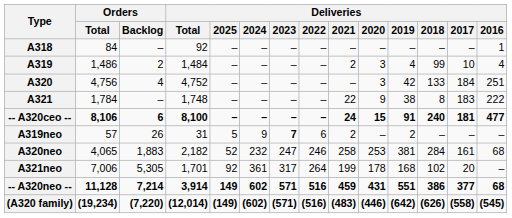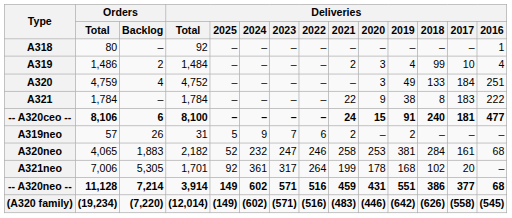A318 | Orders / Total: 84 -> 80
A320 | Orders / Total: 4,756 -> 4,759
A320 | Deliveries / 2019: 42 -> 49
A321 | Deliveries / Total: 1,748 -> 1,784
A319neo | Deliveries / 2023: bold -> normal
